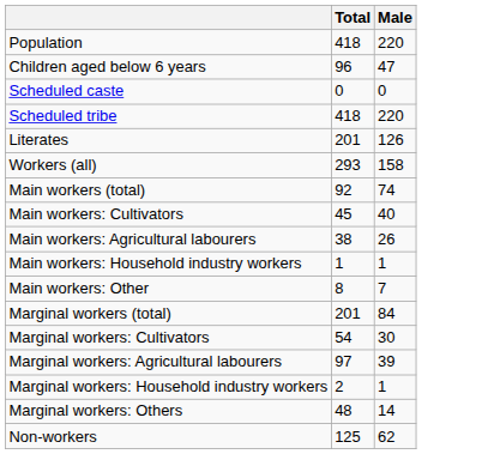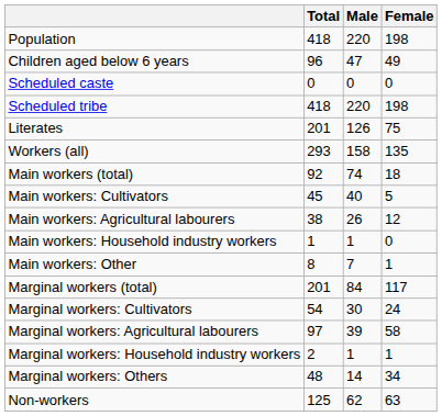+ column: Female | 198 | 49 | 0 | 198 | 75 | 135 | 18 | 5 | 12 | 0 | 1 | 117 | 24 | 58 | 1 | 34 | 63
